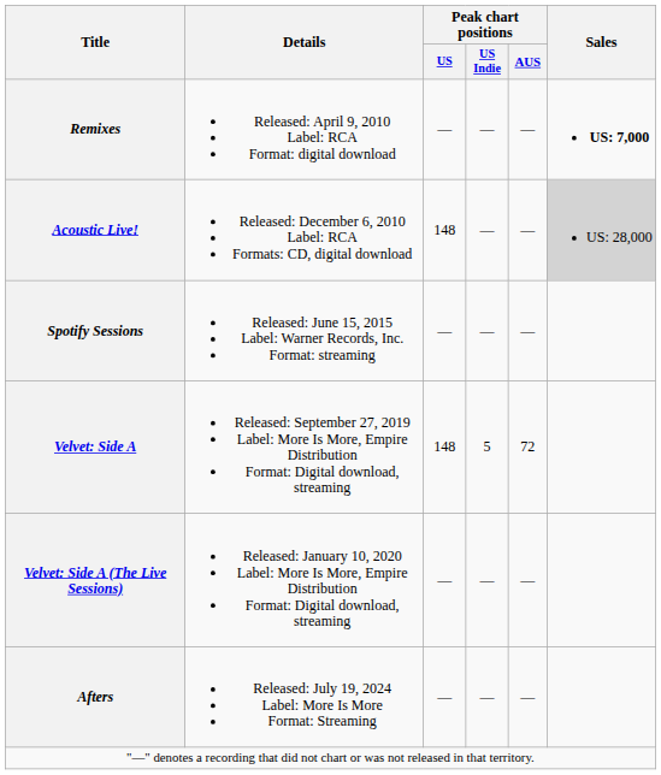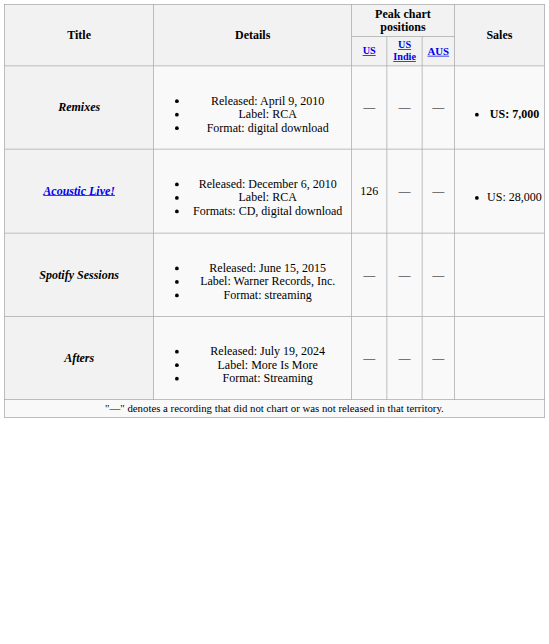Acoustic Live! | Peak chart positions / US: 148 -> 126
Acoustic Live! | Sales: lightgrey background -> no background
- row: Velvet: Side A | Released: September 27, 2019 Label: More Is More, Empire Distribution Format: Digital download, streaming | 148 | 5 | 72
- row: Velvet: Side A (The Live Sessions) | Released: January 10, 2020 Label: More Is More, Empire Distribution Format: Digital download, streaming | — | — | —
